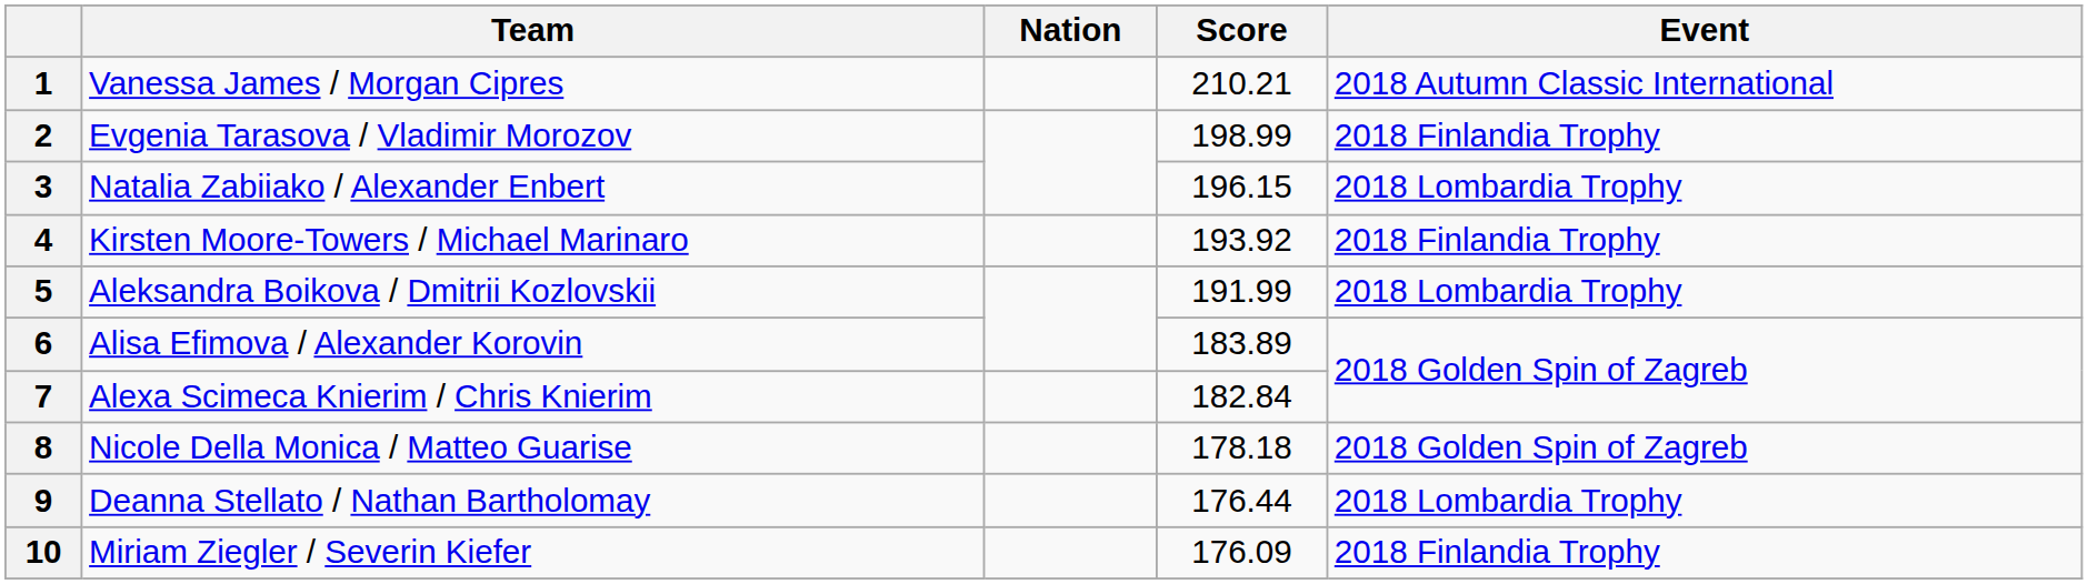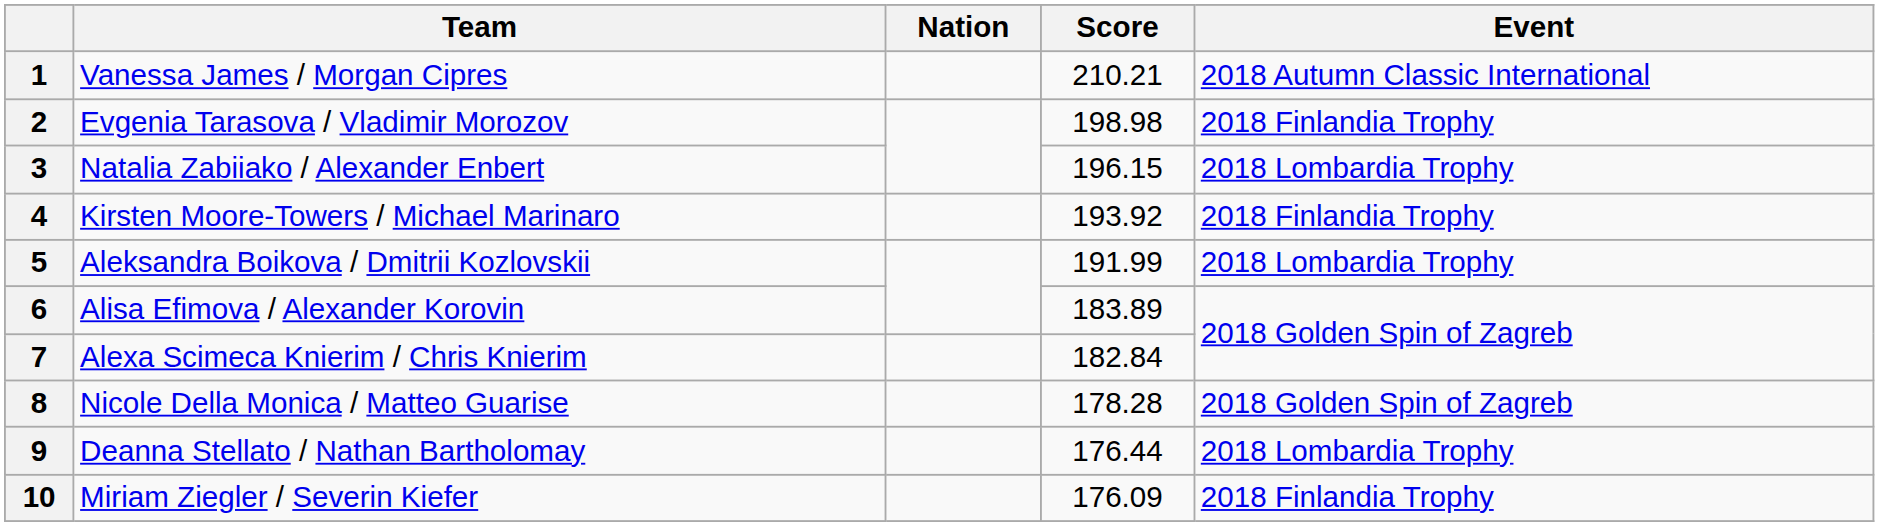2 | Score: 198.99 -> 198.98
8 | Score: 178.18 -> 178.28
